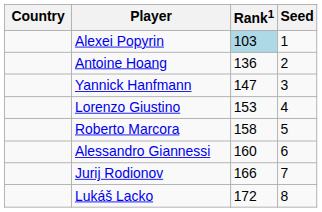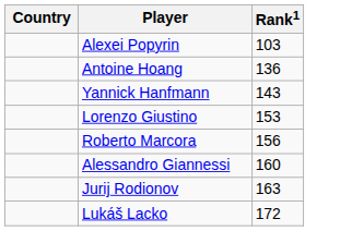- column: Seed | 1 | 2 | 3 | 4 | 5 | 6 | 7 | 8
Alexei Popyrin | Rank1: lightblue background -> no background
Yannick Hanfmann | Rank1: 147 -> 143
Roberto Marcora | Rank1: 158 -> 156
Jurij Rodionov | Rank1: 166 -> 163
